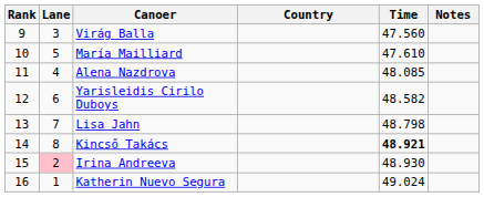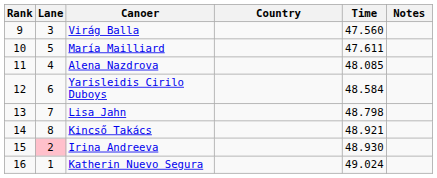María Mailliard | Time: 47.610 -> 47.611
Yarisleidis Cirilo Duboys | Time: 48.582 -> 48.584
Kincső Takács | Time: bold -> normal
